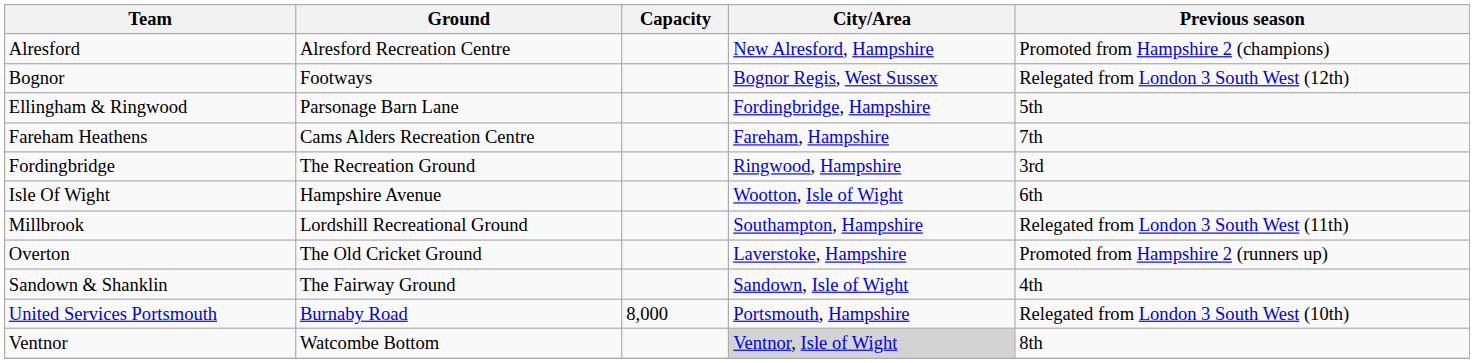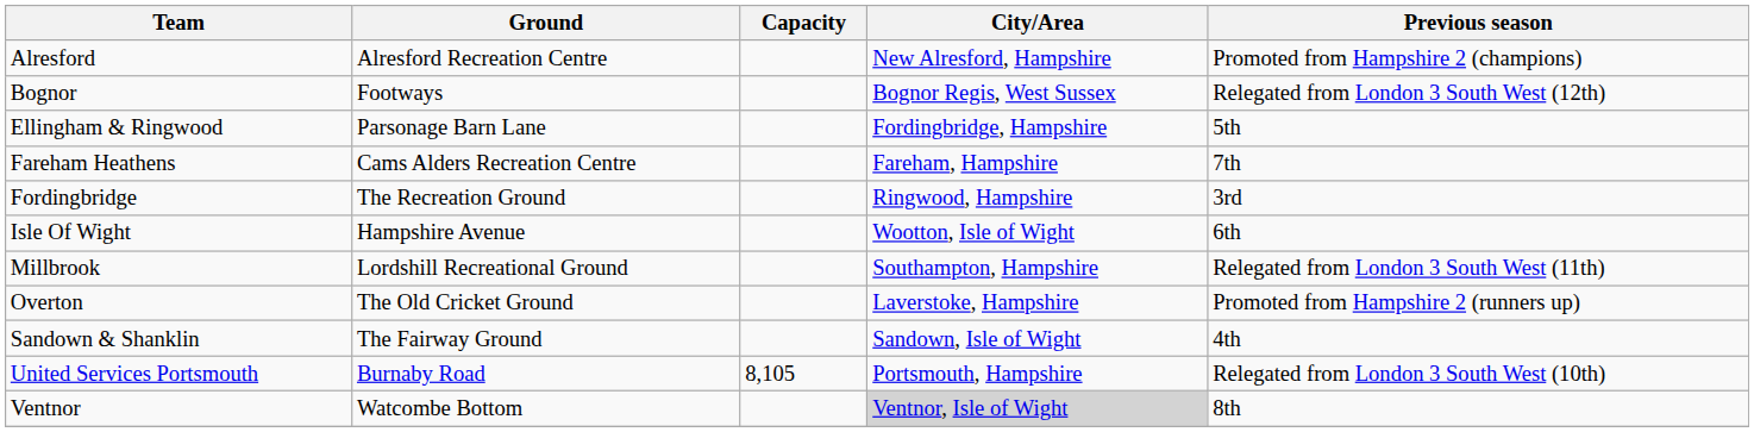United Services Portsmouth | Capacity: 8,000 -> 8,105
